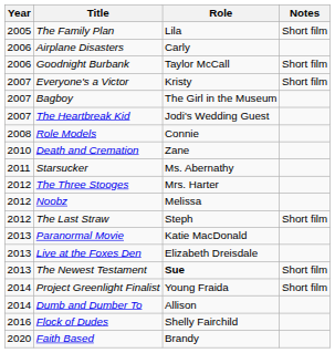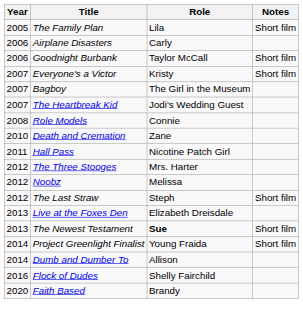+ row: 2011 | Hall Pass | Nicotine Patch Girl
- row: 2011 | Starsucker | Ms. Abernathy
- row: 2013 | Paranormal Movie | Katie MacDonald
